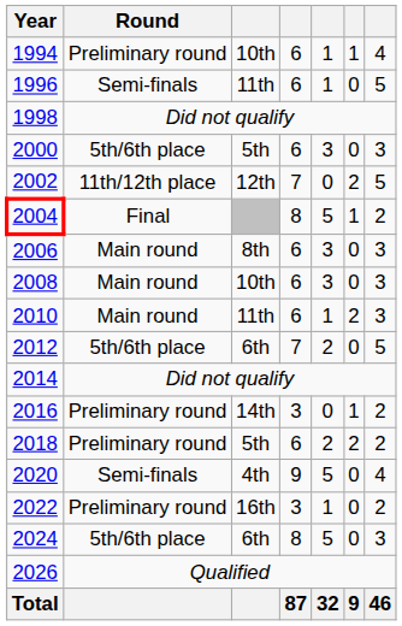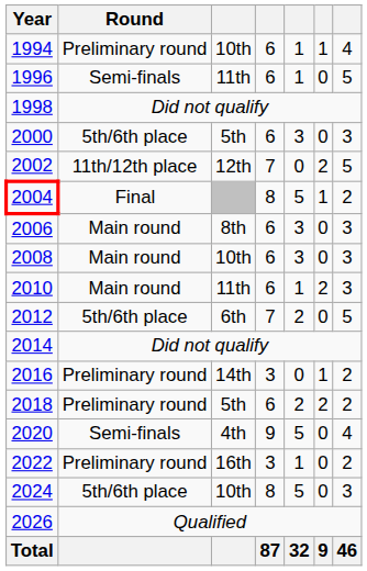2024 | column 3: 6th -> 10th
